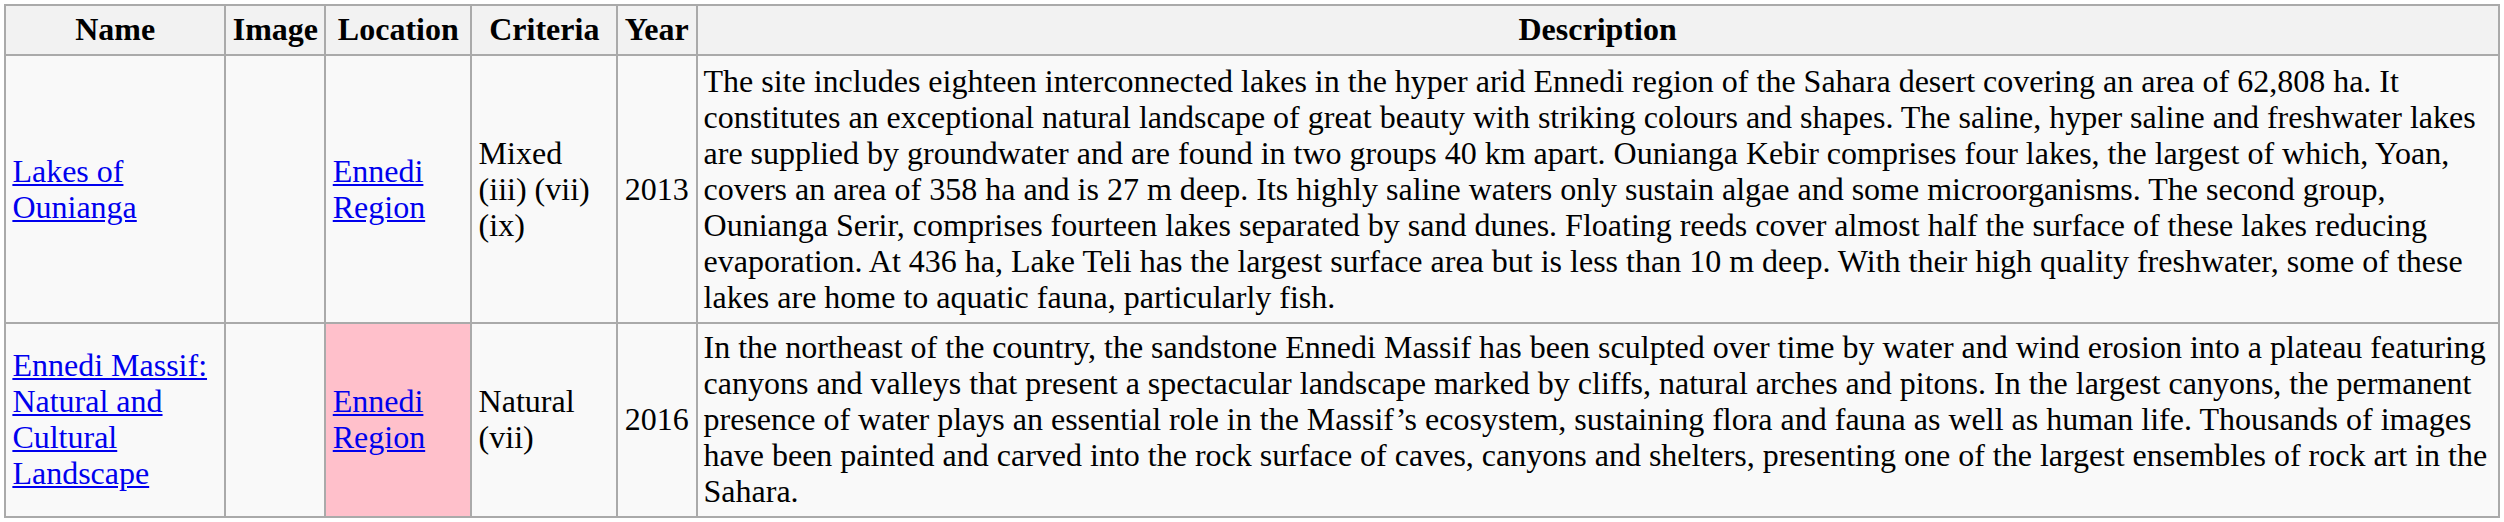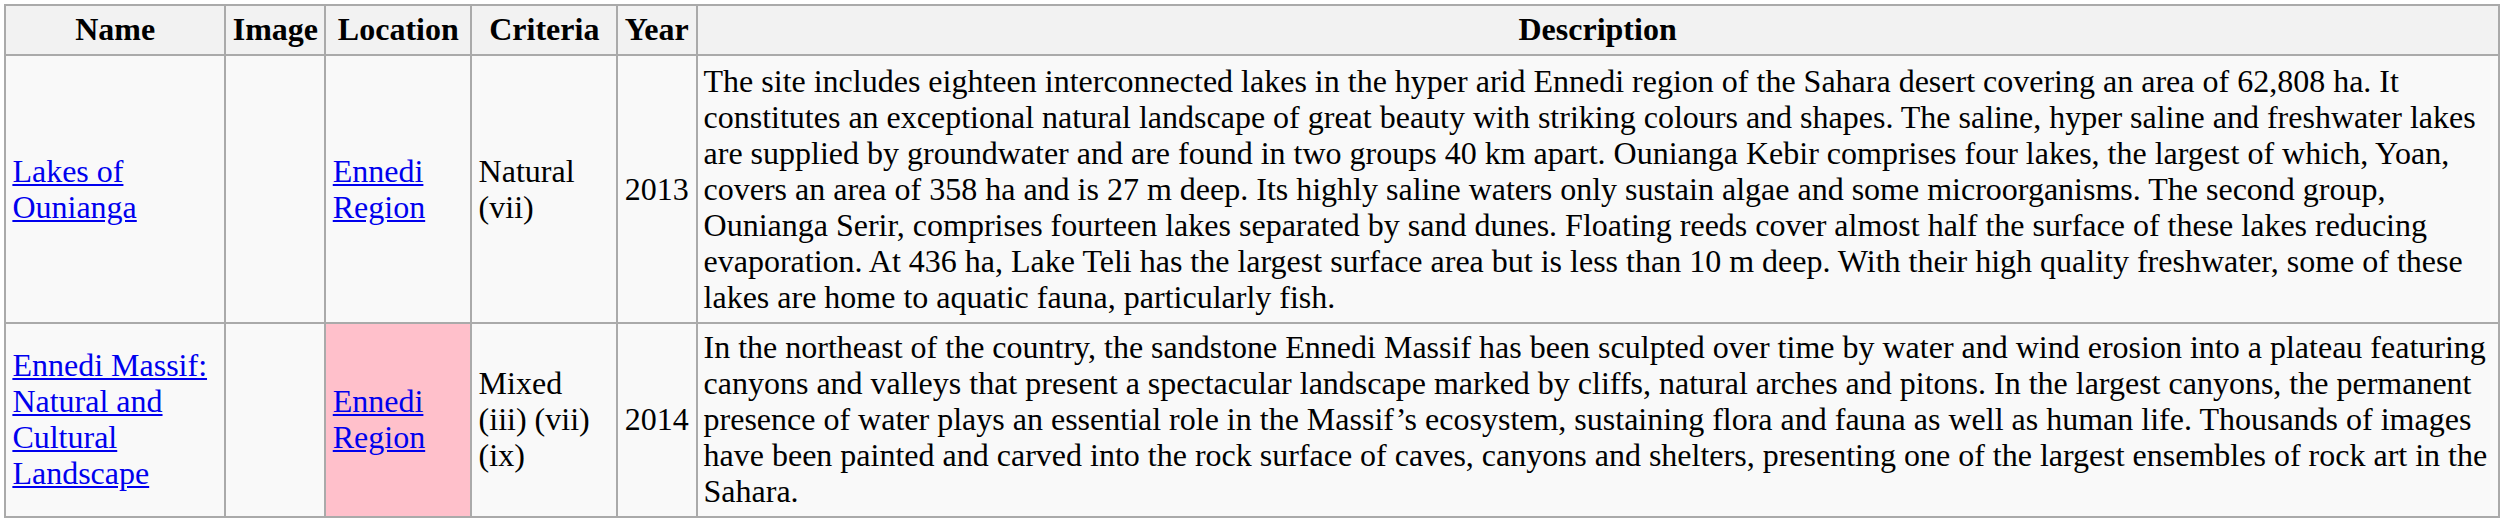Lakes of Ounianga | Criteria: Mixed (iii) (vii) (ix) -> Natural (vii)
Ennedi Massif: Natural and Cultural Landscape | Criteria: Natural (vii) -> Mixed (iii) (vii) (ix)
Ennedi Massif: Natural and Cultural Landscape | Year: 2016 -> 2014
